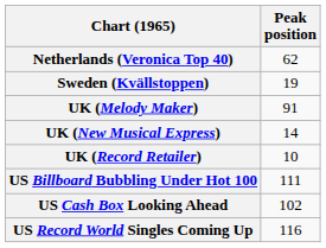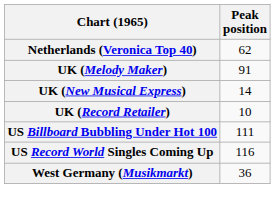- row: Sweden (Kvällstoppen) | 19
- row: US Cash Box Looking Ahead | 102
+ row: West Germany (Musikmarkt) | 36
